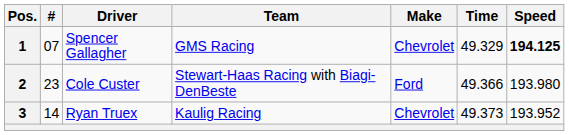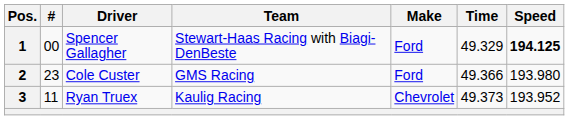1 | #: 07 -> 00
1 | Team: GMS Racing -> Stewart-Haas Racing with Biagi-DenBeste
1 | Make: Chevrolet -> Ford
2 | Team: Stewart-Haas Racing with Biagi-DenBeste -> GMS Racing
3 | #: 14 -> 11
